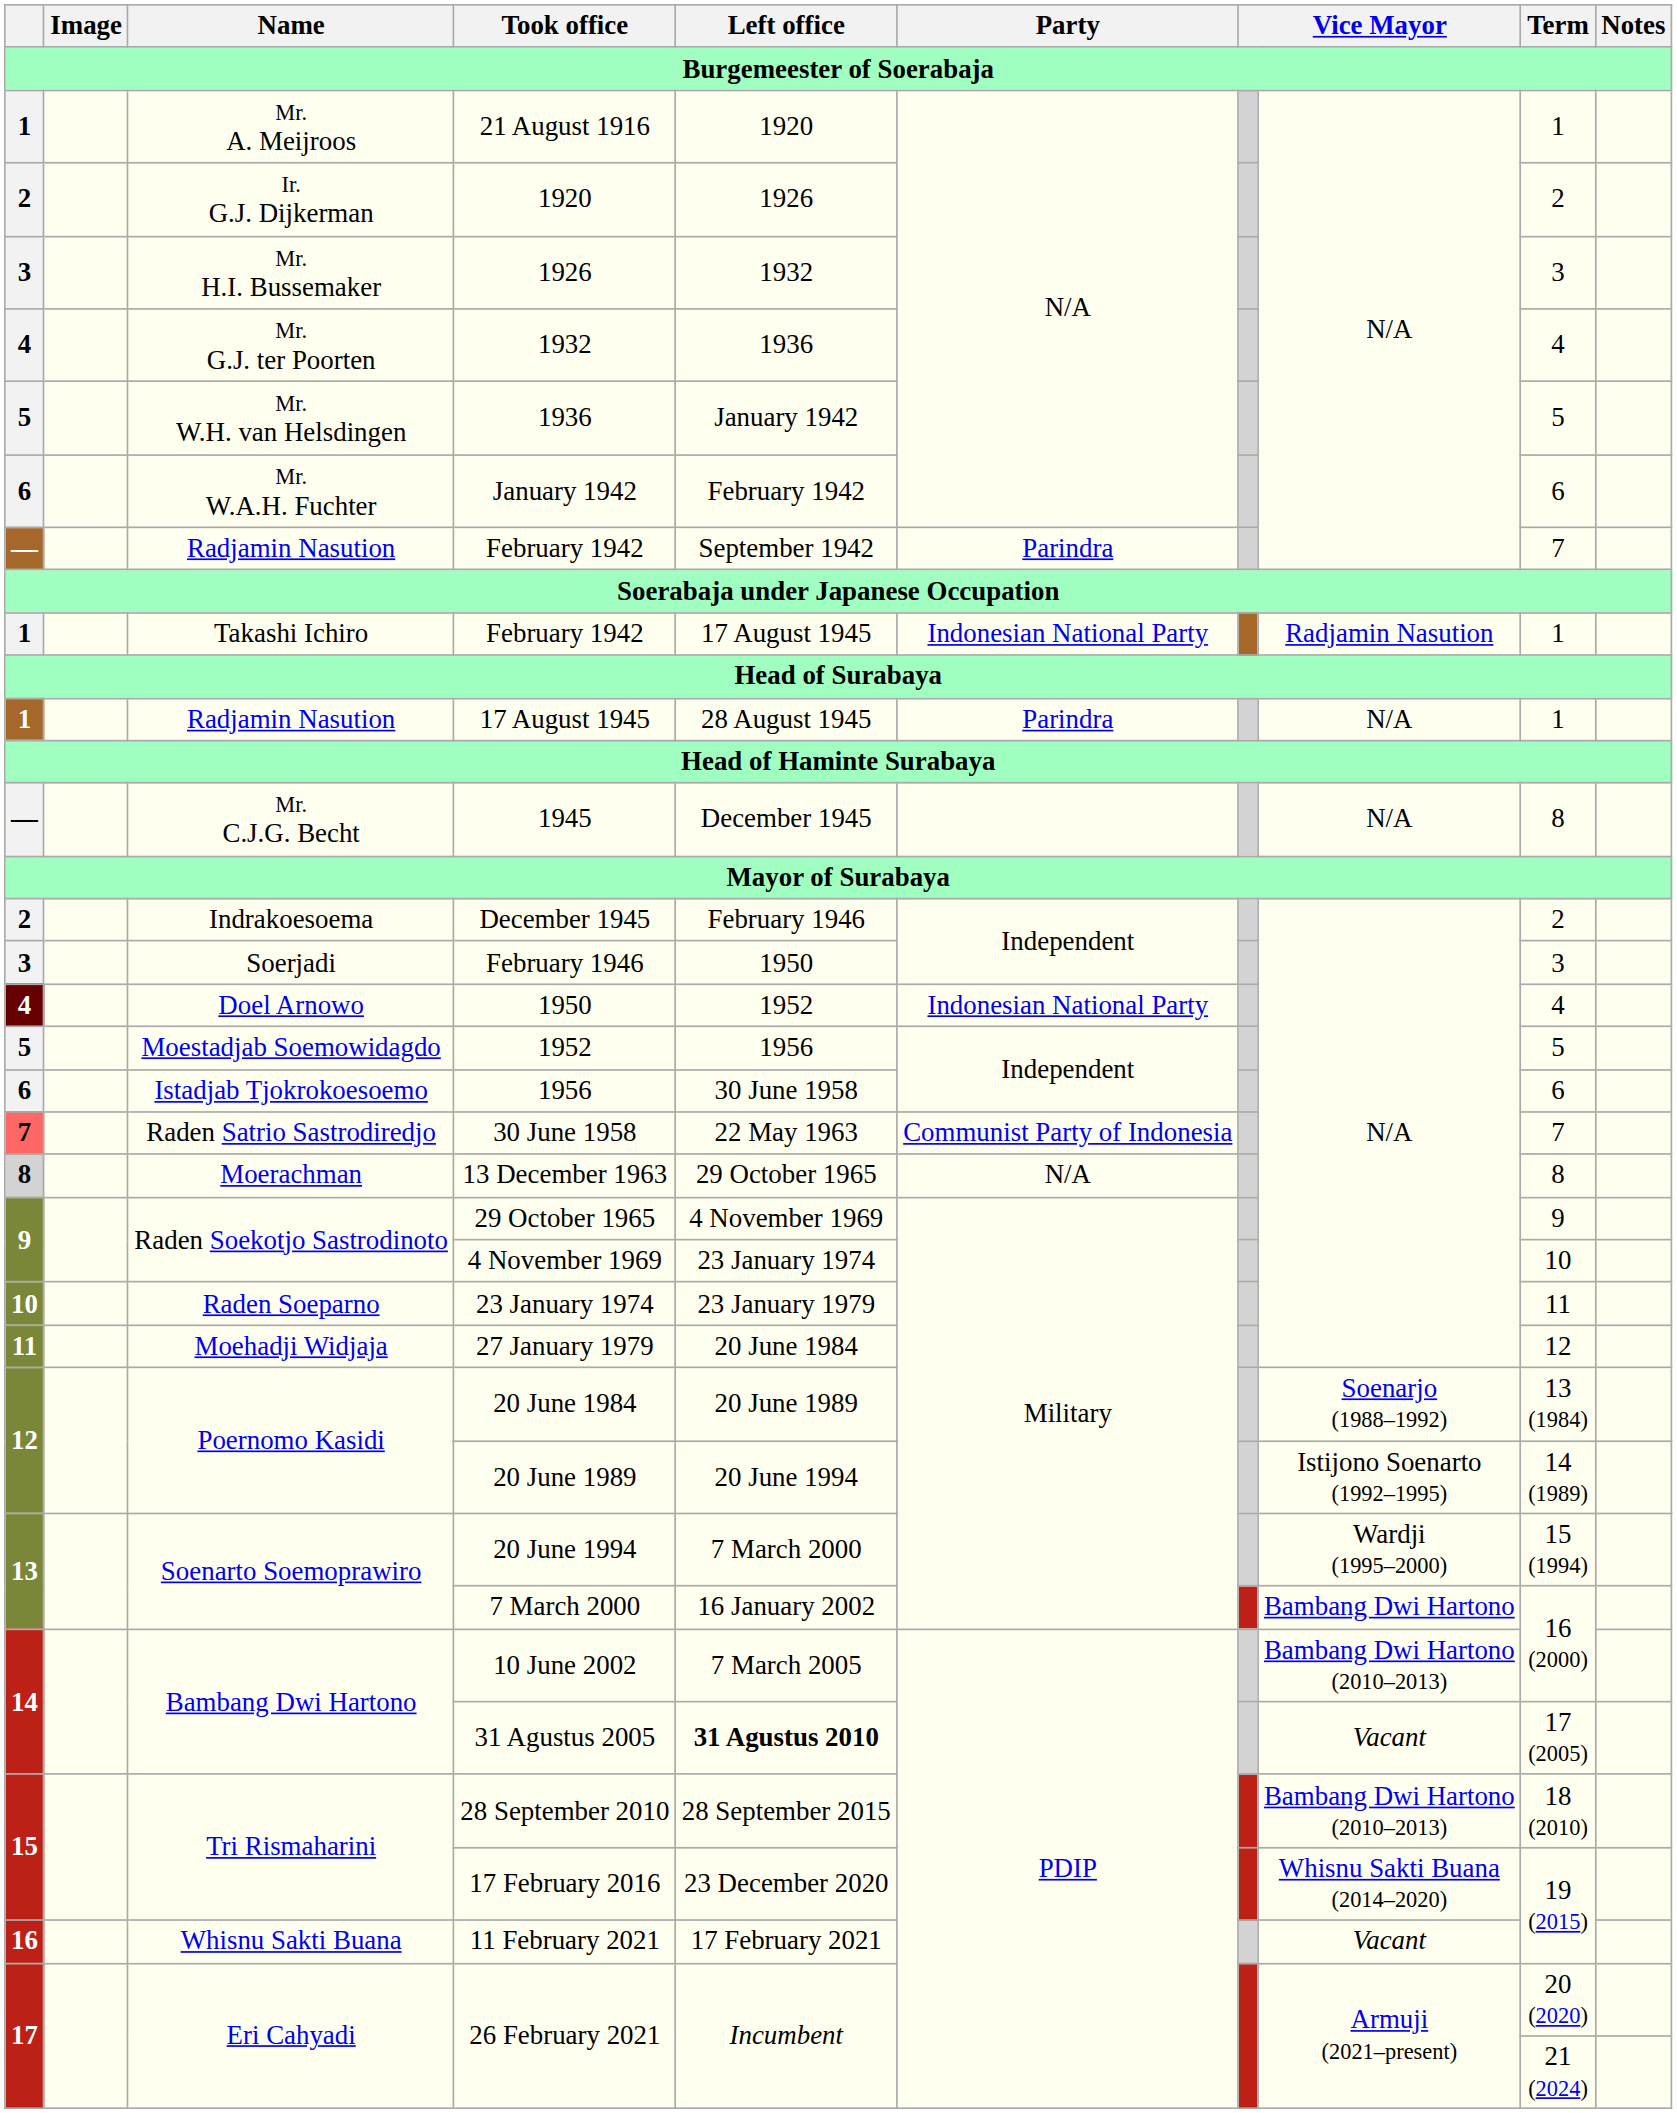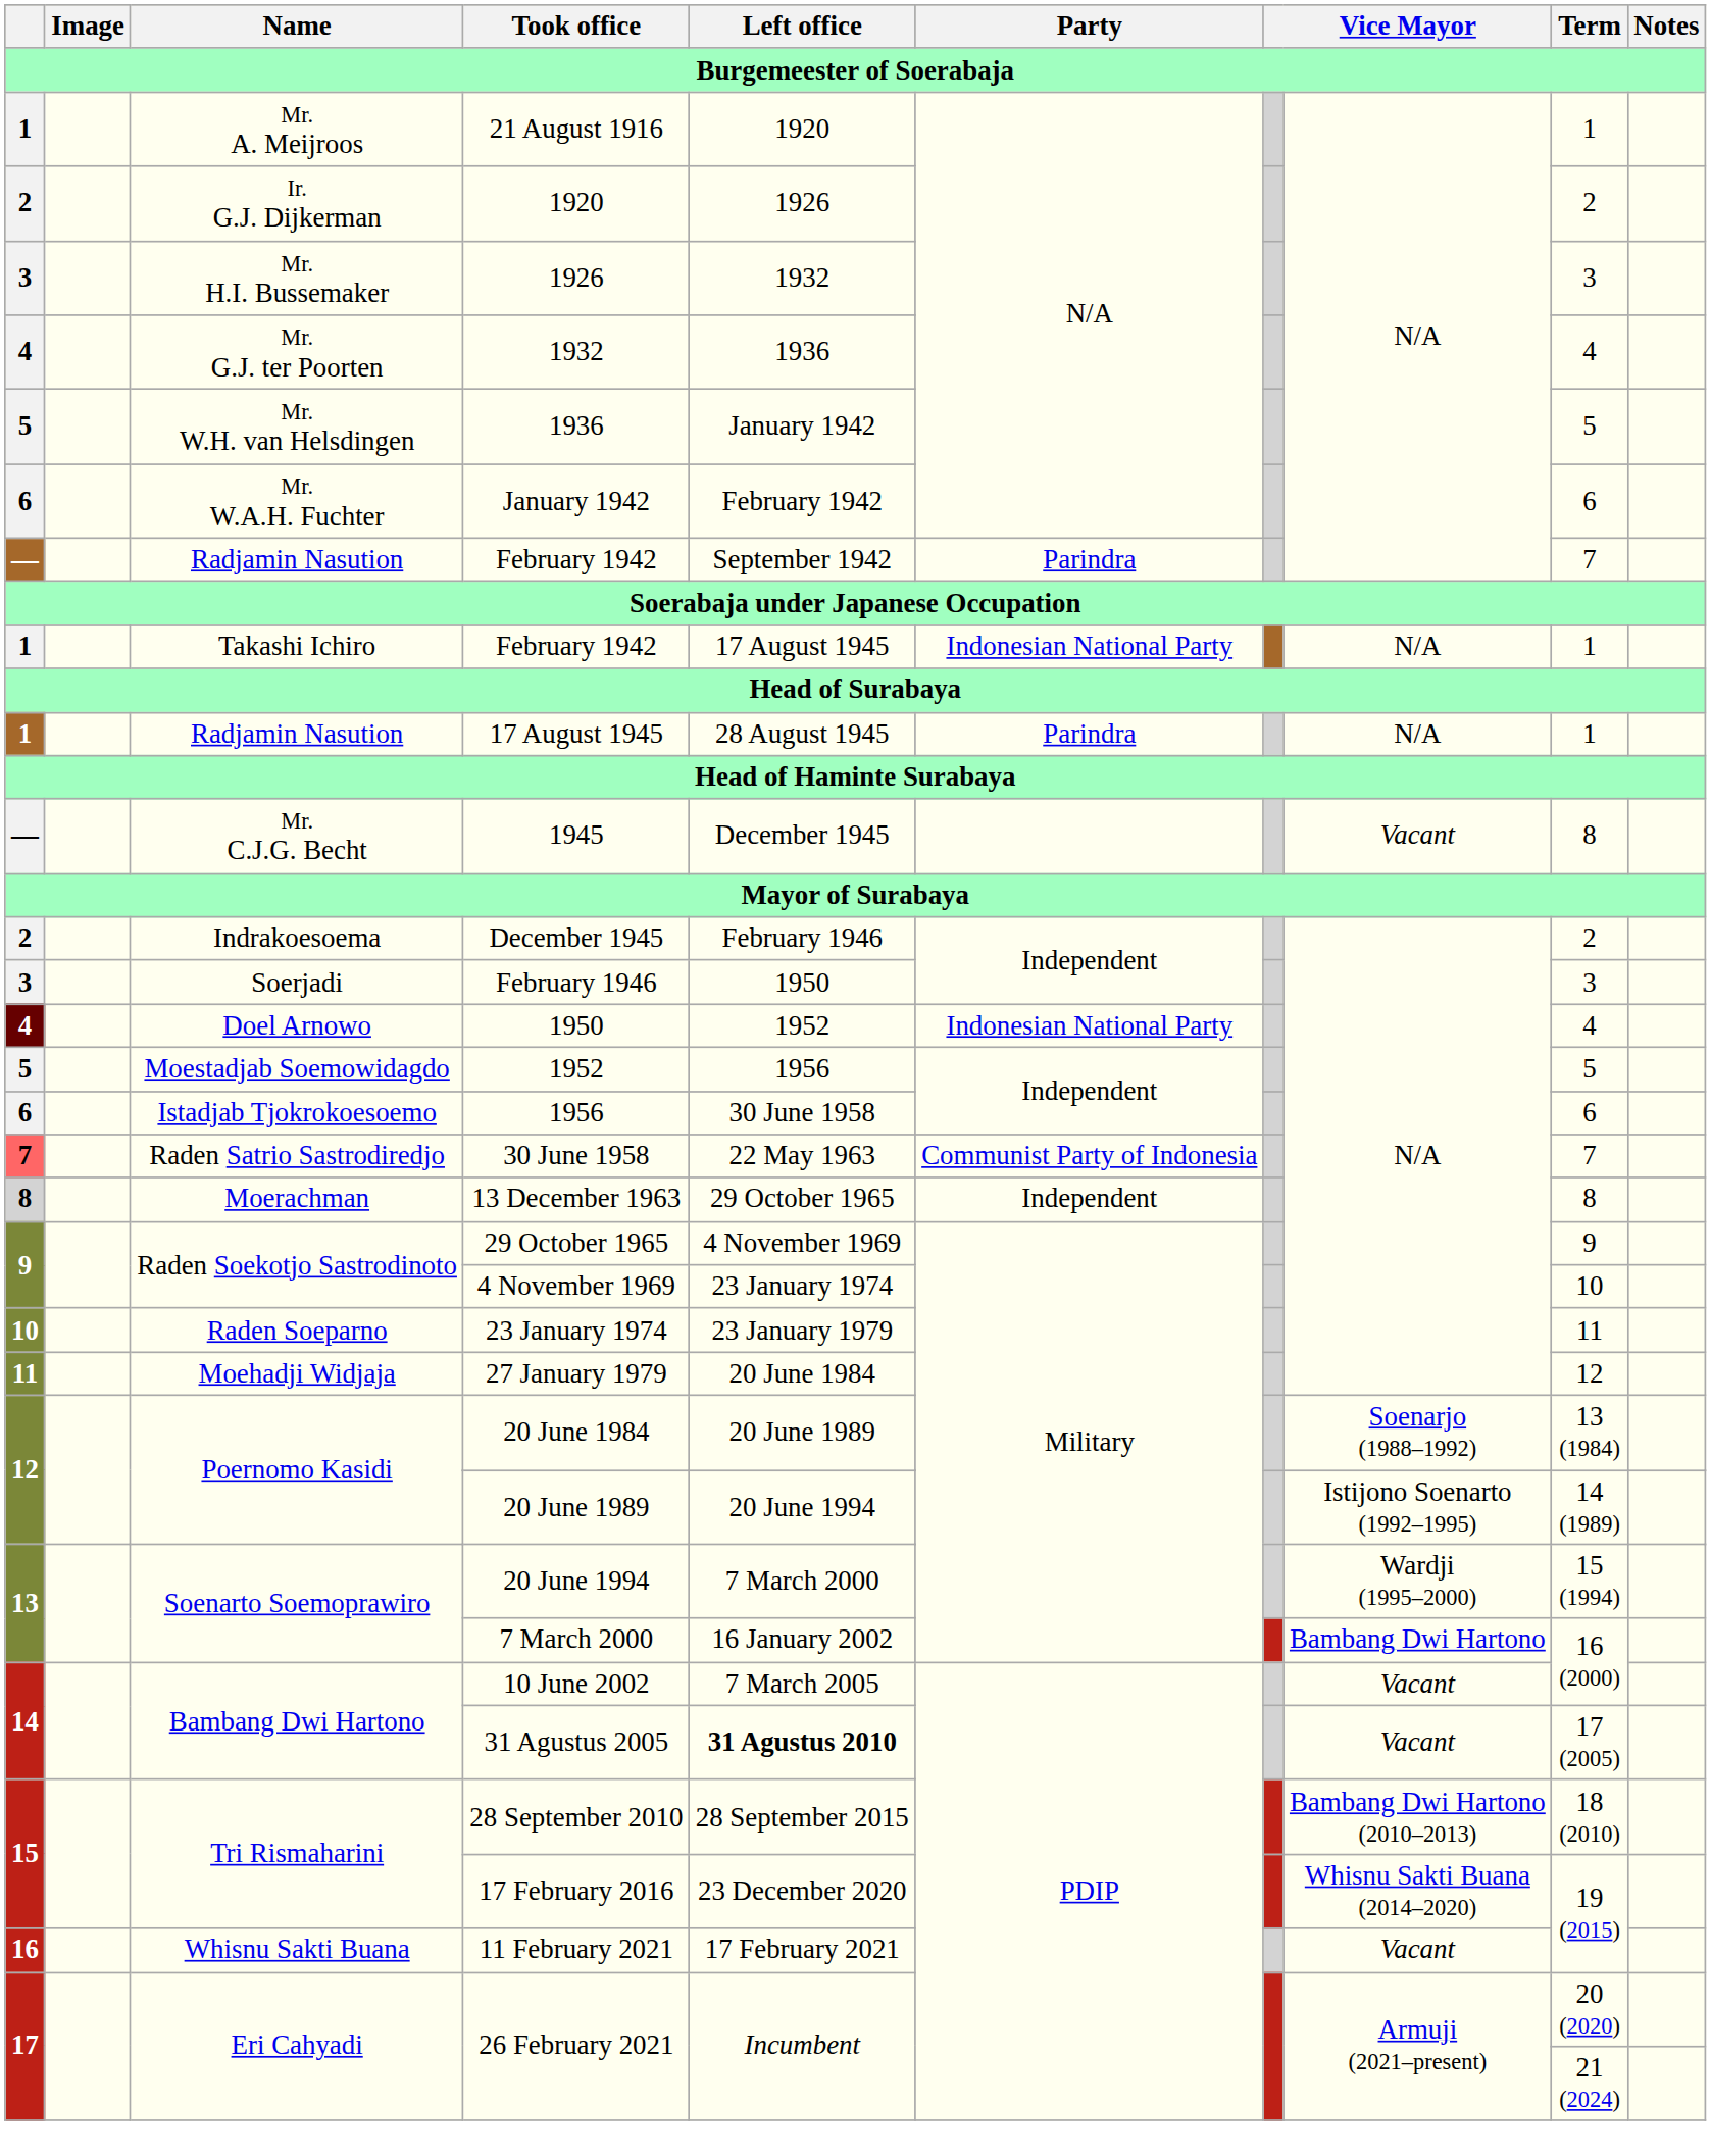Takashi Ichiro / February 1942 | column 8: Radjamin Nasution -> N/A
1945 | column 8: N/A -> Vacant
13 December 1963 | Party: N/A -> Independent
10 June 2002 | column 8: Bambang Dwi Hartono (2010–2013) -> Vacant
